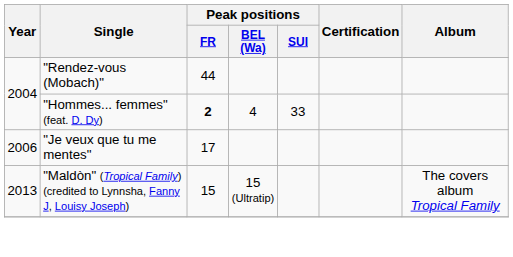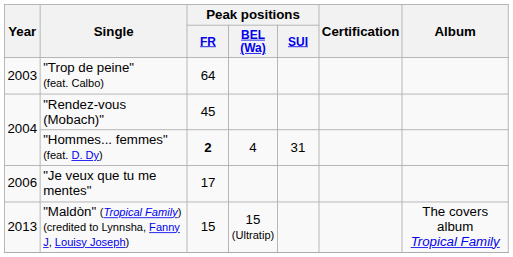+ row: 2003 | "Trop de peine" (feat. Calbo) | 64
"Rendez-vous (Mobach)" | Peak positions / FR: 44 -> 45
"Hommes... femmes" (feat. D. Dy) | Peak positions / SUI: 33 -> 31
